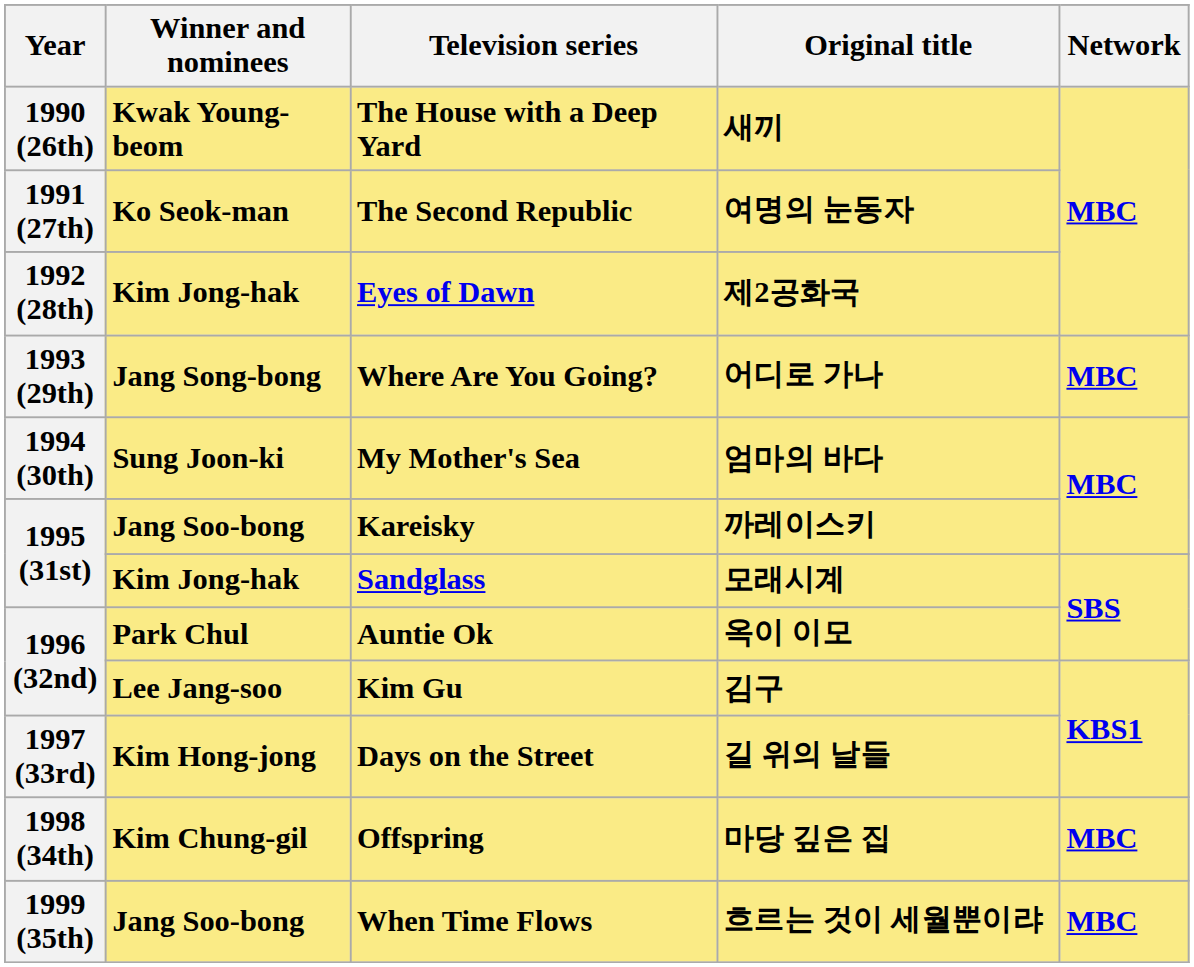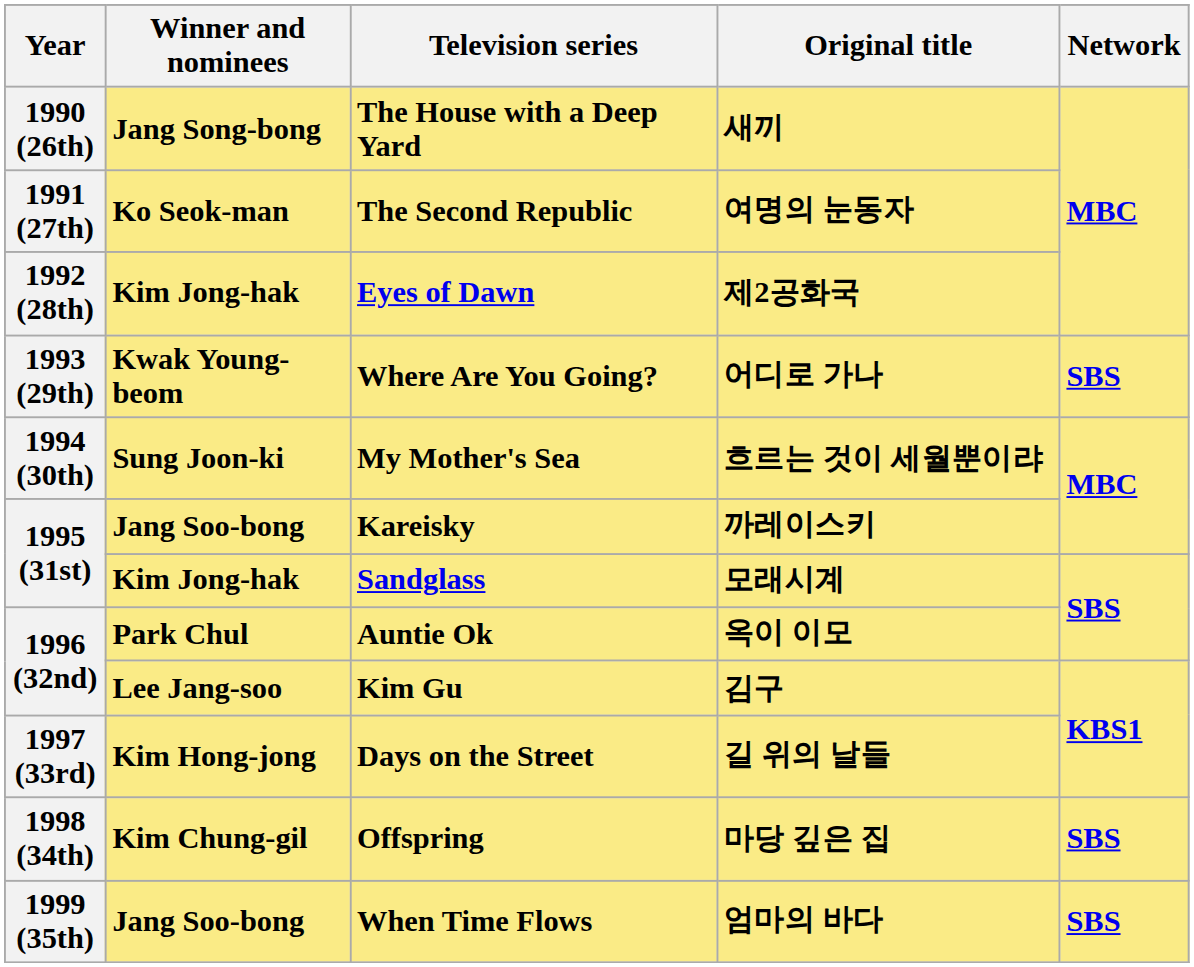The House with a Deep Yard | Winner and nominees: Kwak Young-beom -> Jang Song-bong
Where Are You Going? | Winner and nominees: Jang Song-bong -> Kwak Young-beom
Where Are You Going? | Network: MBC -> SBS
My Mother's Sea | Original title: 엄마의 바다 -> 흐르는 것이 세월뿐이랴
Offspring | Network: MBC -> SBS
When Time Flows | Original title: 흐르는 것이 세월뿐이랴 -> 엄마의 바다
When Time Flows | Network: MBC -> SBS
